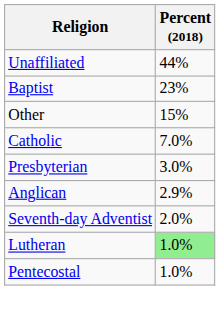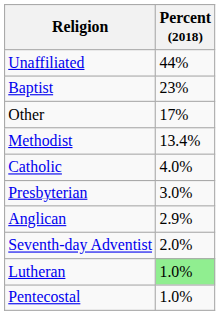Other | Percent (2018): 15% -> 17%
+ row: Methodist | 13.4%
Catholic | Percent (2018): 7.0% -> 4.0%
